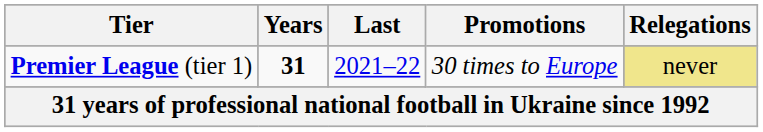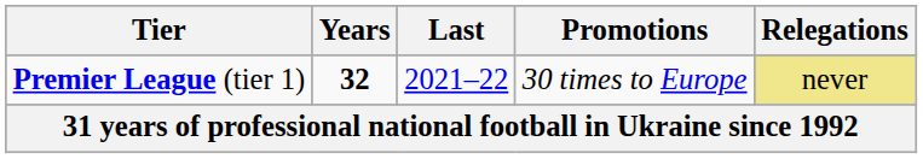Premier League (tier 1) | Years: 31 -> 32
